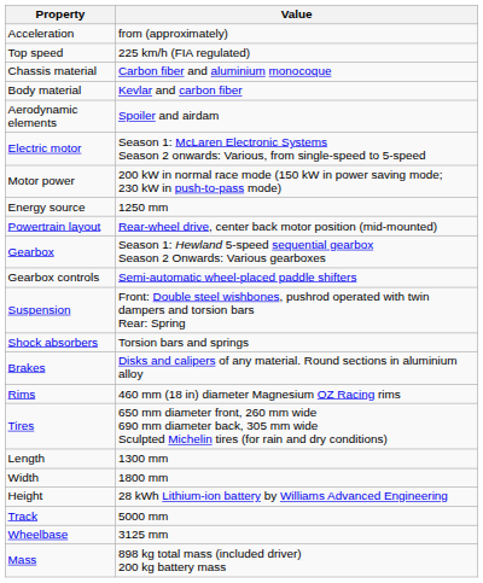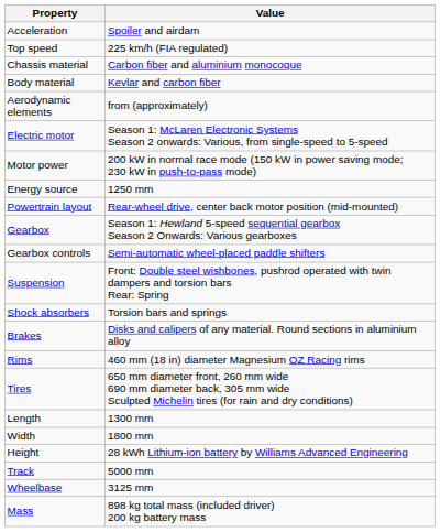Acceleration | Value: from (approximately) -> Spoiler and airdam
Aerodynamic elements | Value: Spoiler and airdam -> from (approximately)
